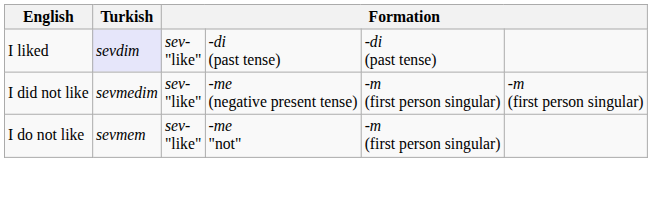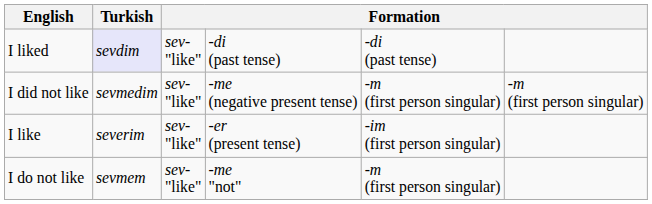+ row: I like | severim | sev- "like" | -er (present tense) | -im (first person singular)
